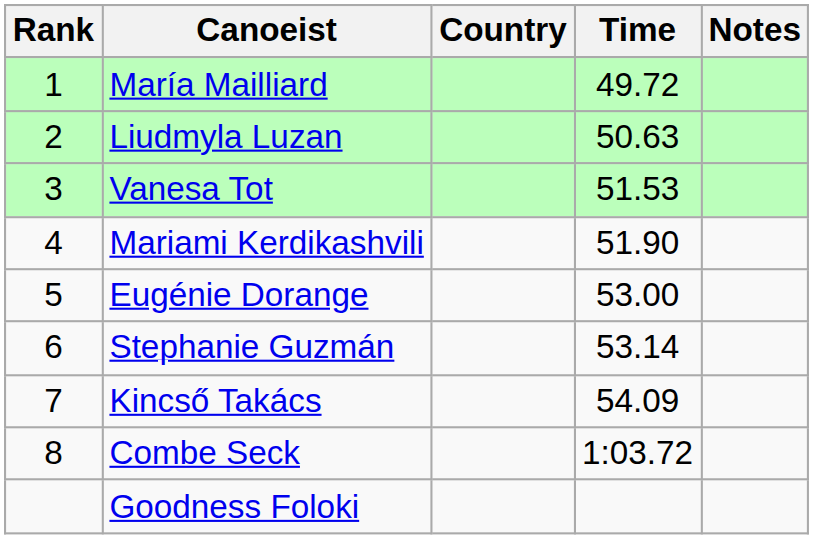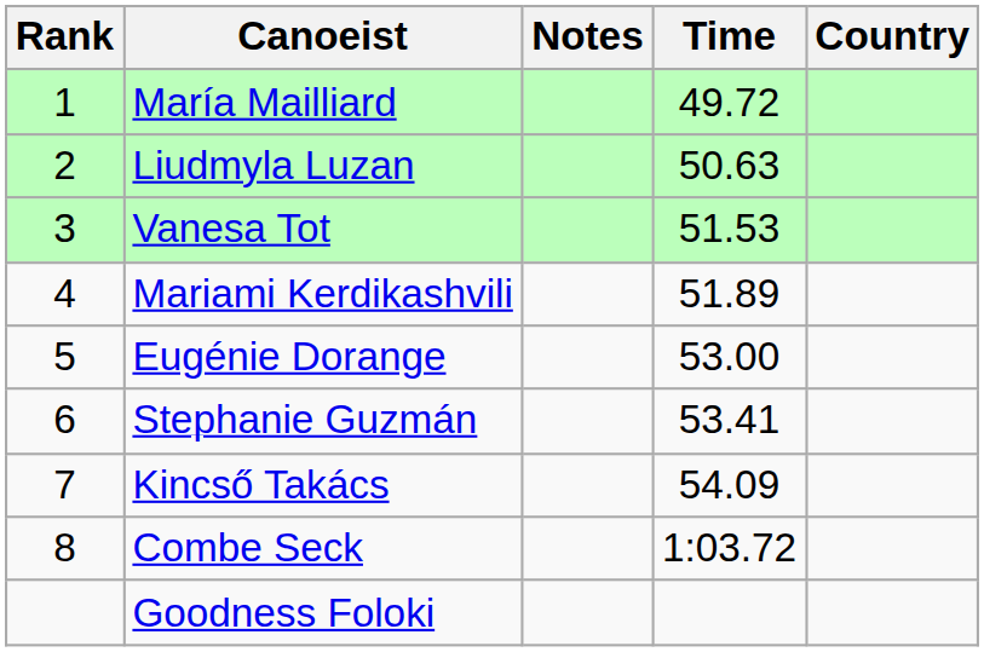columns swapped: Country <-> Notes
Mariami Kerdikashvili | Time: 51.90 -> 51.89
Stephanie Guzmán | Time: 53.14 -> 53.41
